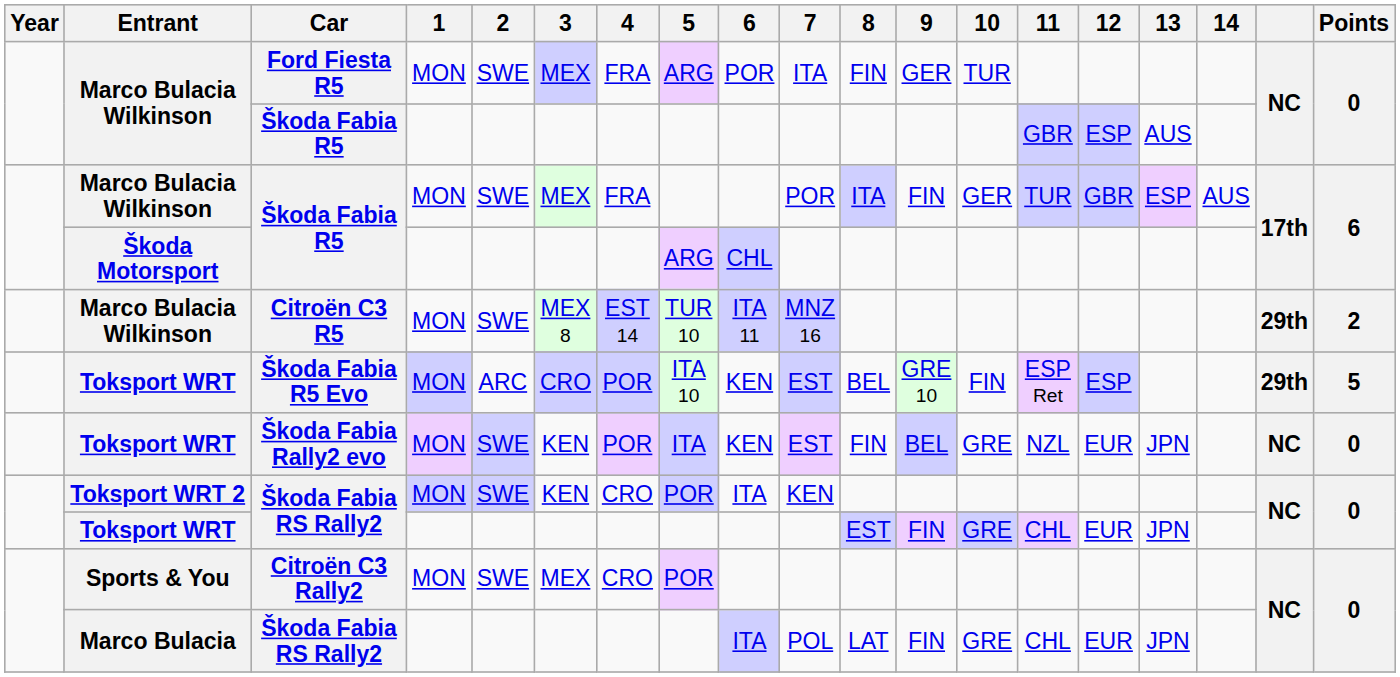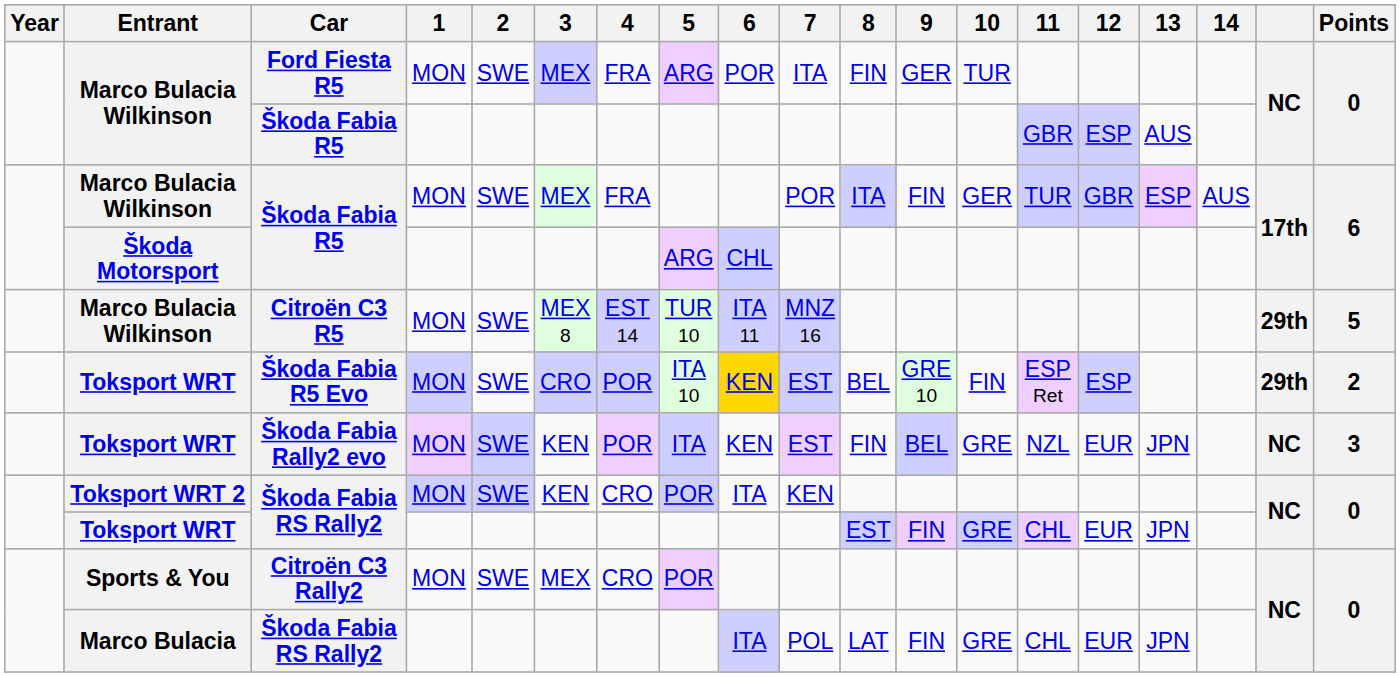Citroën C3 R5 | Points: 2 -> 5
Škoda Fabia R5 Evo | 2: ARC -> SWE
Škoda Fabia R5 Evo | 6: no background -> gold background
Škoda Fabia R5 Evo | Points: 5 -> 2
Škoda Fabia Rally2 evo | Points: 0 -> 3
